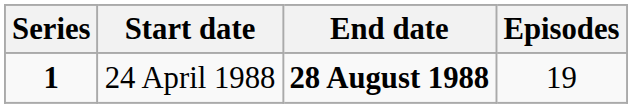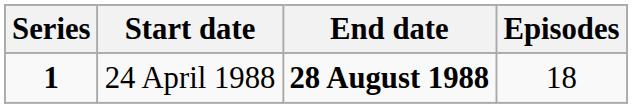24 April 1988 | Episodes: 19 -> 18
